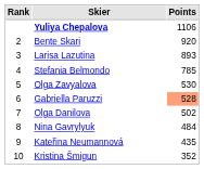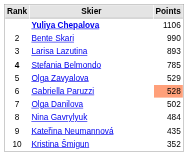Bente Skari | Points: 920 -> 990
Stefania Belmondo | Rank: normal -> bold
Olga Zavyalova | Points: 530 -> 529
